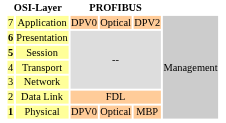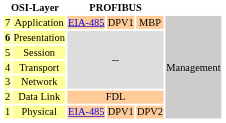Application | column 3: DPV0 -> EIA-485
Application | column 4: Optical -> DPV1
Application | column 5: DPV2 -> MBP
Session | column 1: bold -> normal
Physical | column 1: bold -> normal
Physical | column 3: DPV0 -> EIA-485
Physical | column 4: Optical -> DPV1
Physical | column 5: MBP -> DPV2
